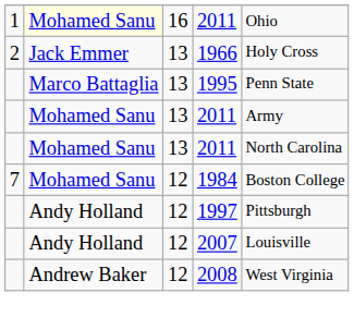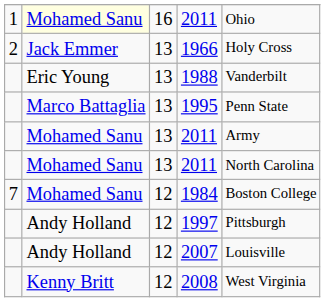+ row: Eric Young | 13 | 1988 | Vanderbilt
2008 | column 2: Andrew Baker -> Kenny Britt
